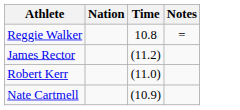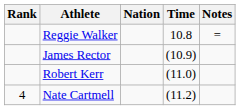+ column: Rank | 4
James Rector | Time: (11.2) -> (10.9)
Nate Cartmell | Time: (10.9) -> (11.2)
